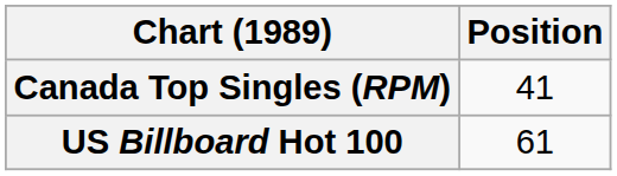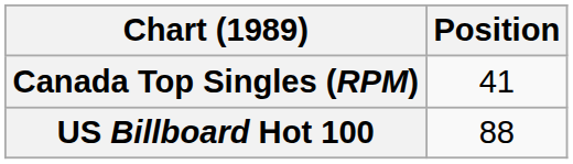US Billboard Hot 100 | Position: 61 -> 88
